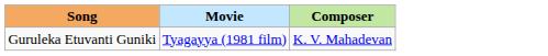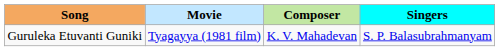+ column: Singers | S. P. Balasubrahmanyam
